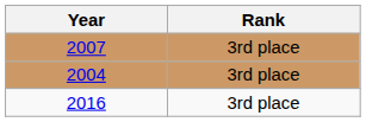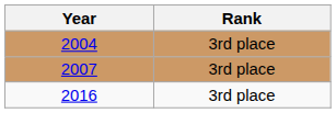rows swapped: 2004 <-> 2007
